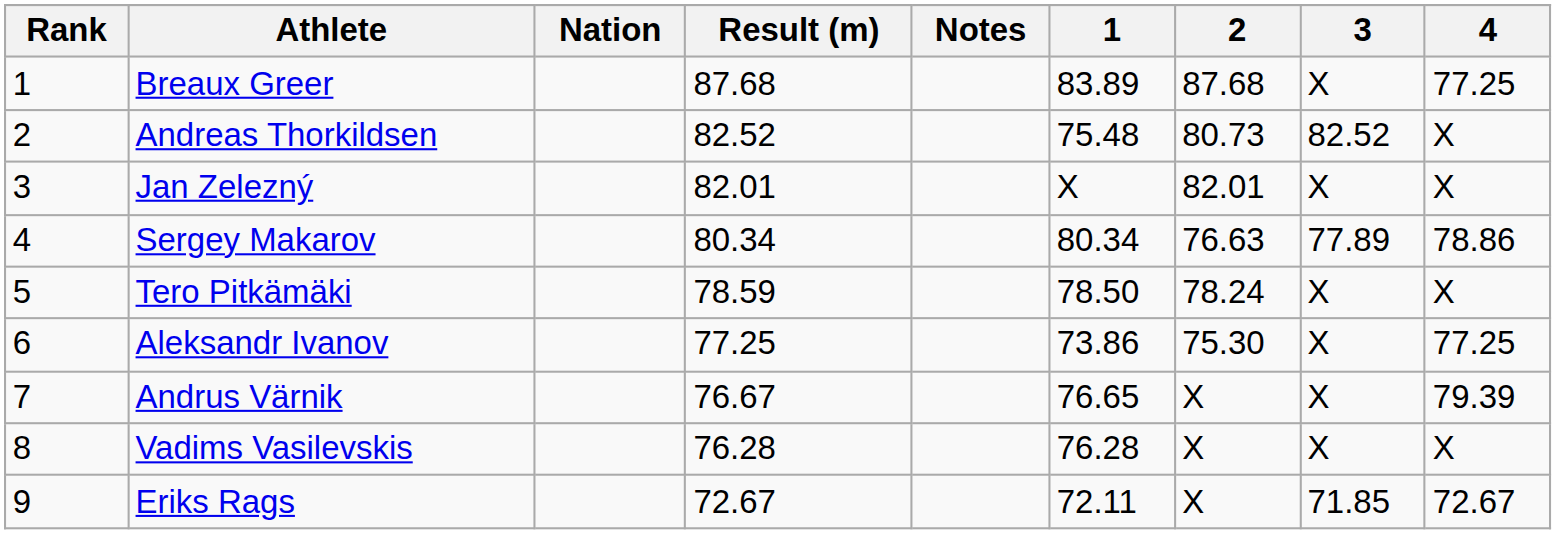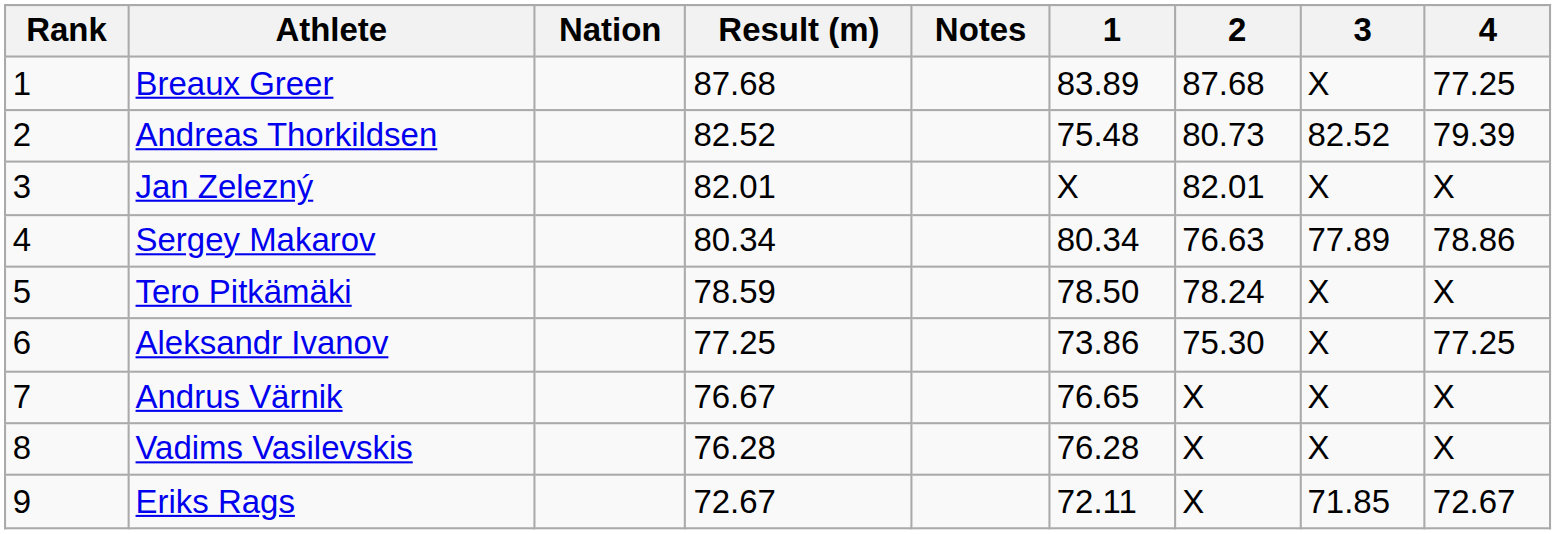Andreas Thorkildsen | 4: X -> 79.39
Andrus Värnik | 4: 79.39 -> X
